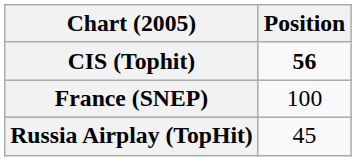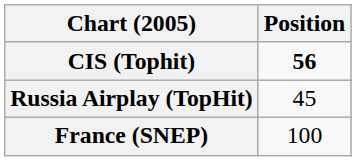rows swapped: France (SNEP) <-> Russia Airplay (TopHit)
